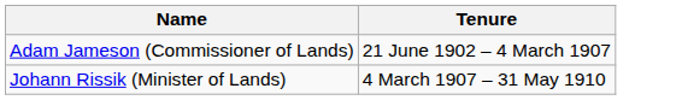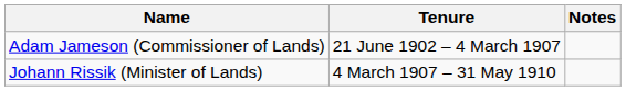+ column: Notes
